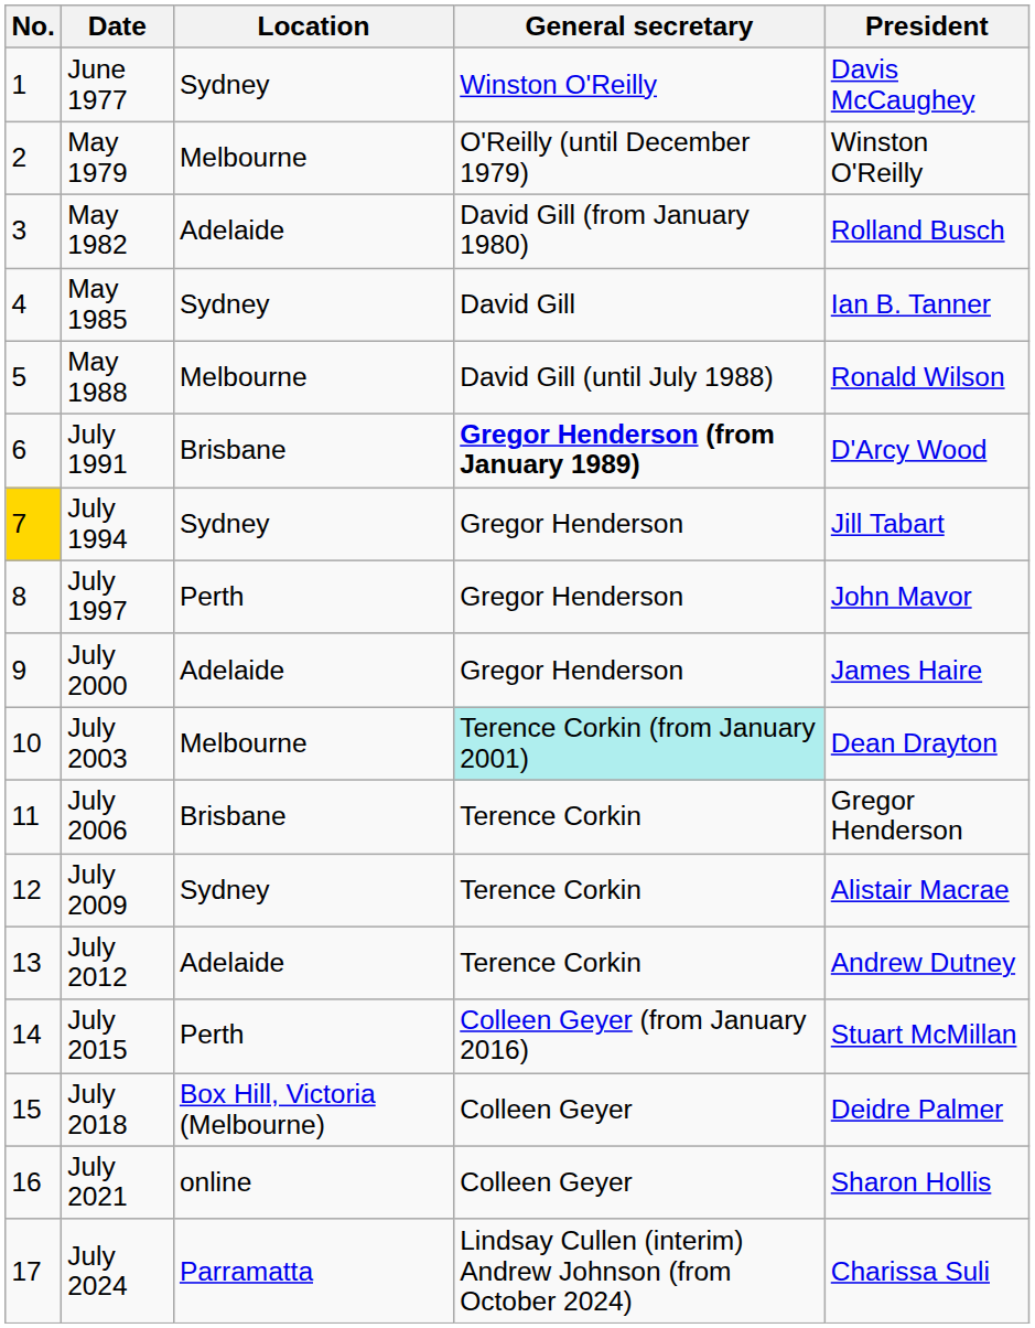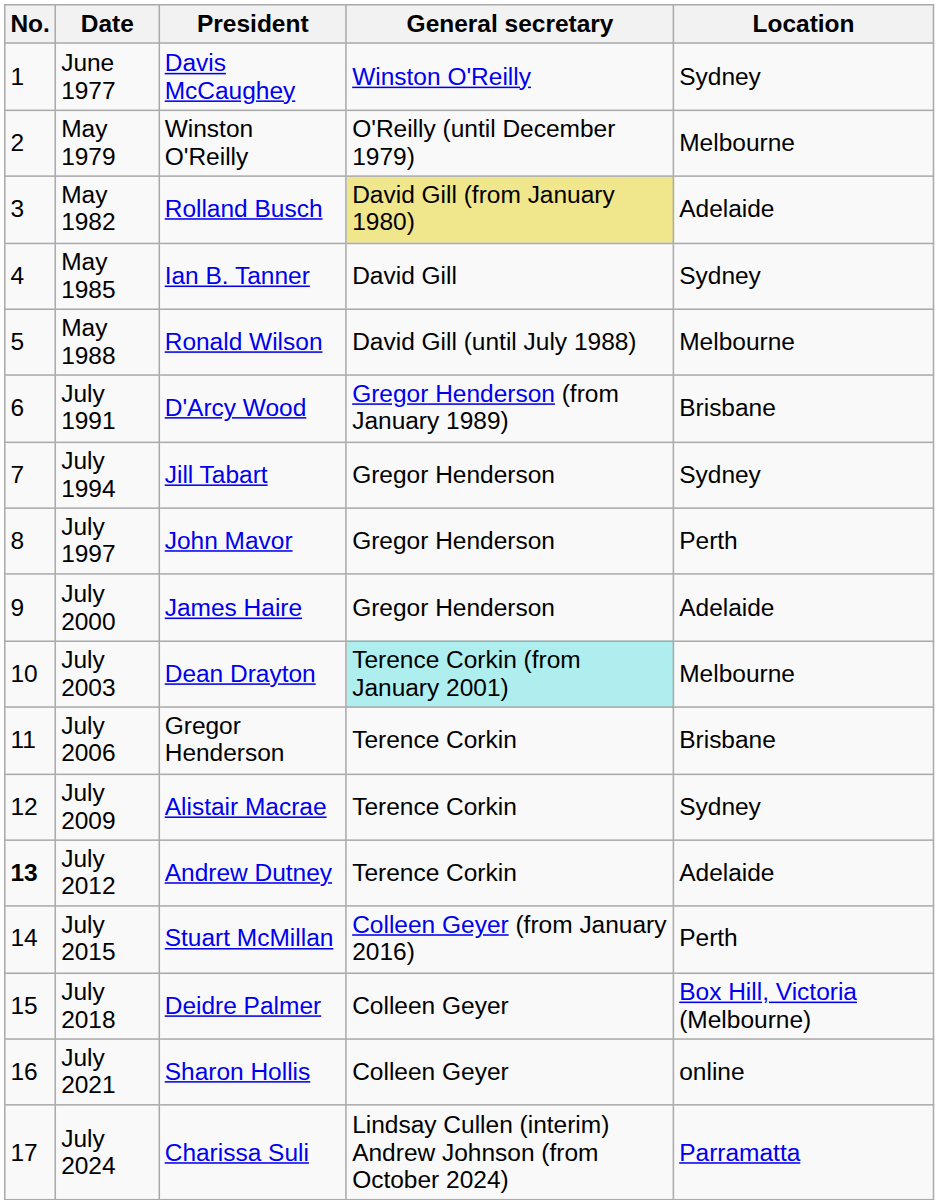columns swapped: President <-> Location
May 1982 | General secretary: no background -> khaki background
July 1991 | General secretary: bold -> normal
July 1994 | No.: gold background -> no background
July 2012 | No.: normal -> bold
